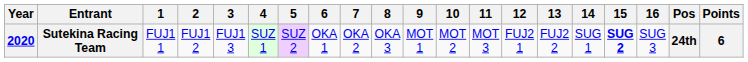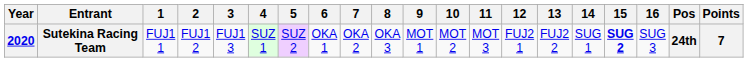Sutekina Racing Team | Points: 6 -> 7
